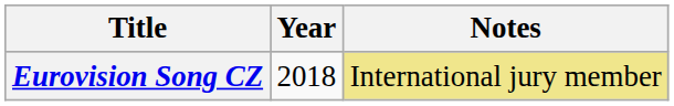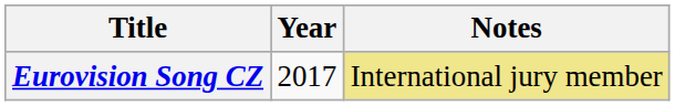Eurovision Song CZ | Year: 2018 -> 2017
